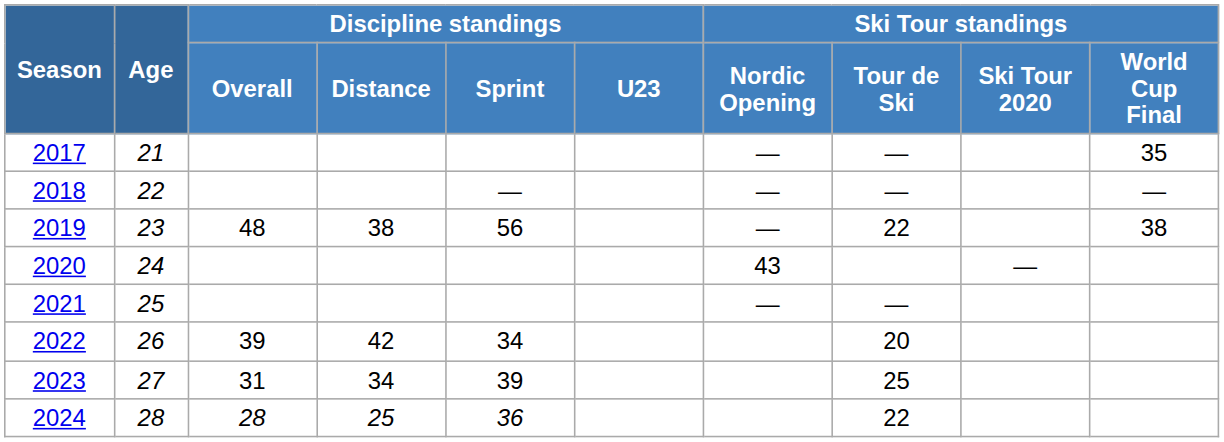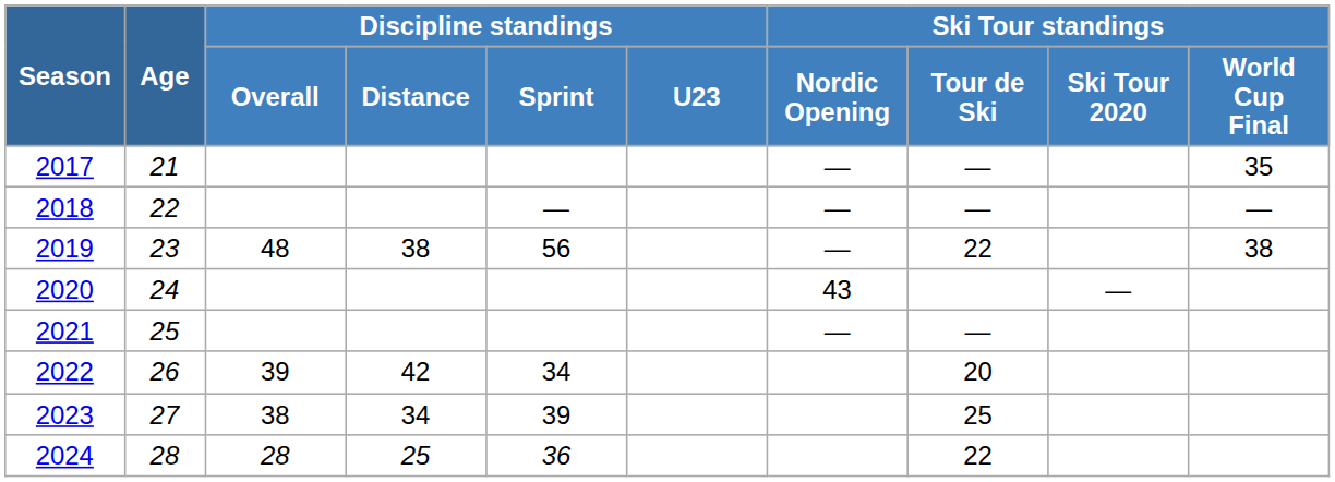2023 | Discipline standings / Overall: 31 -> 38
